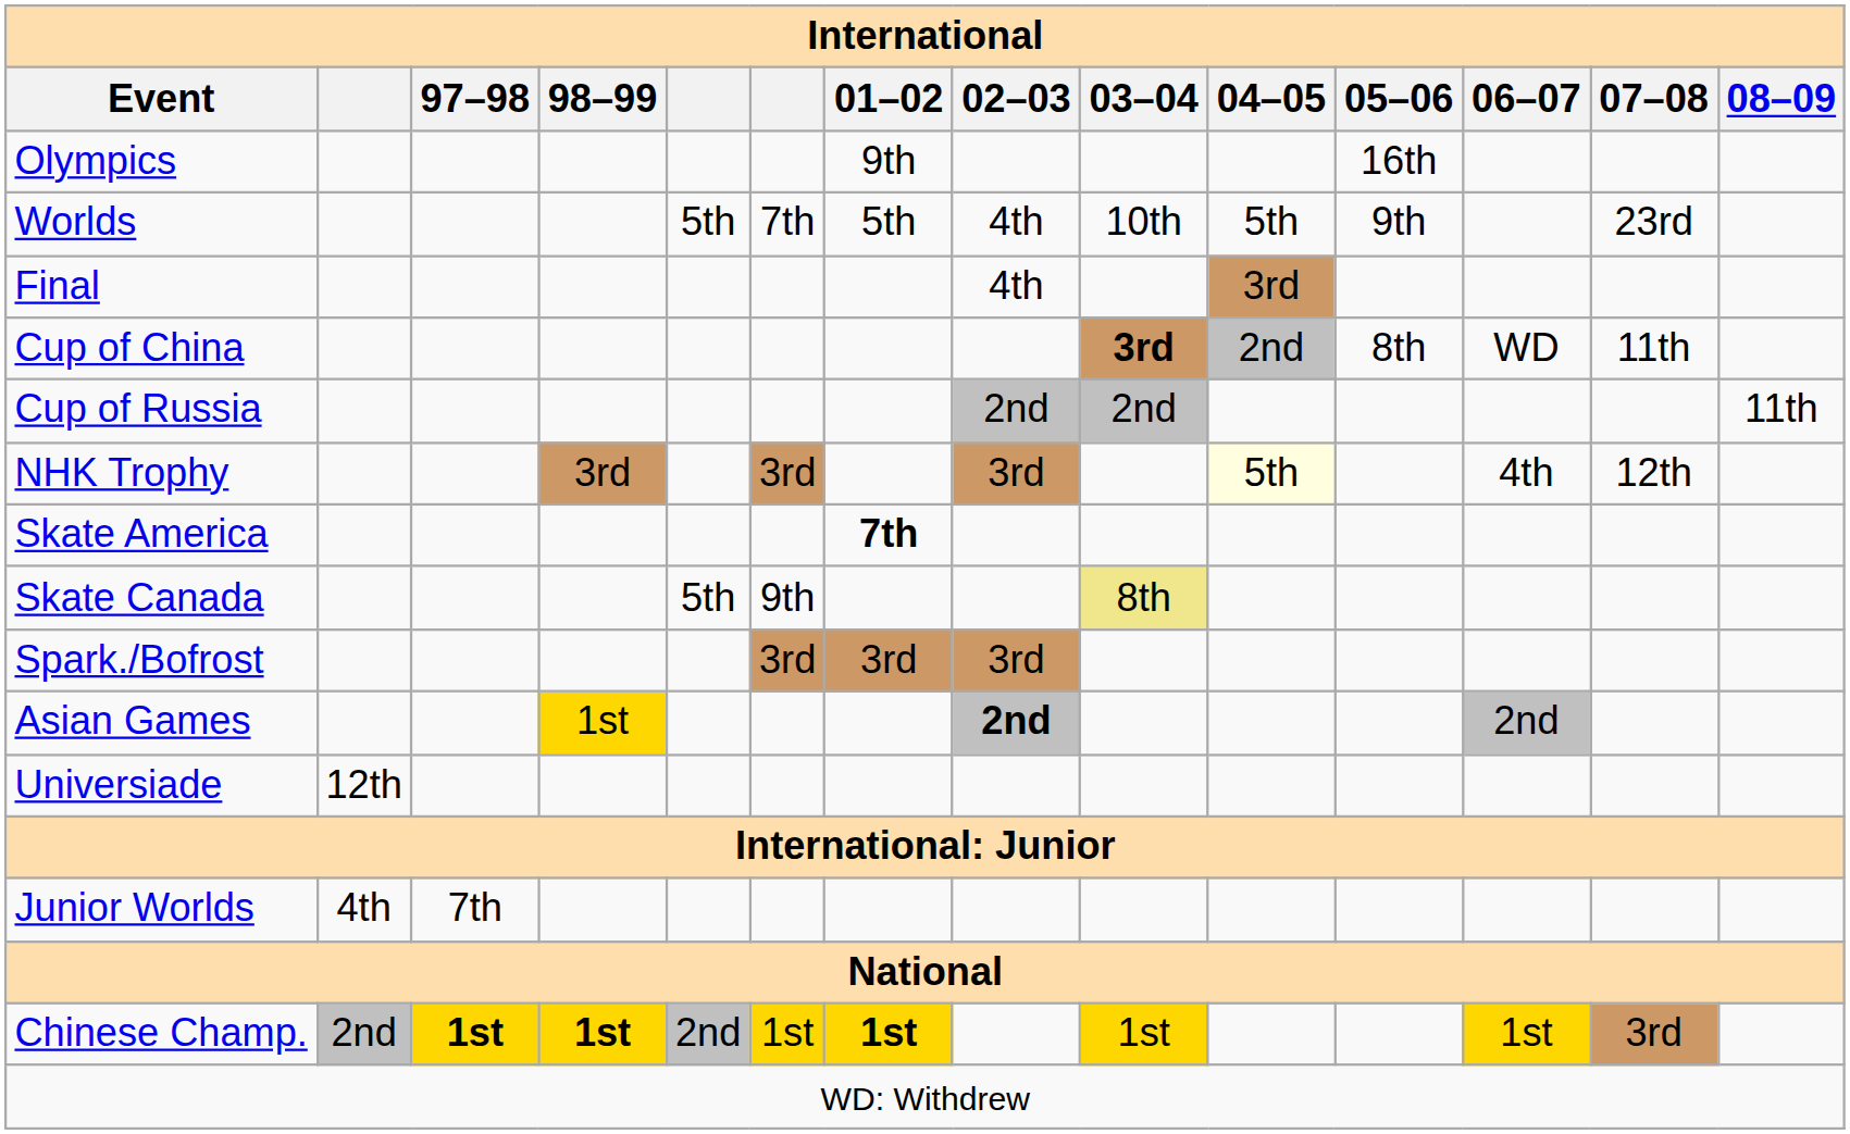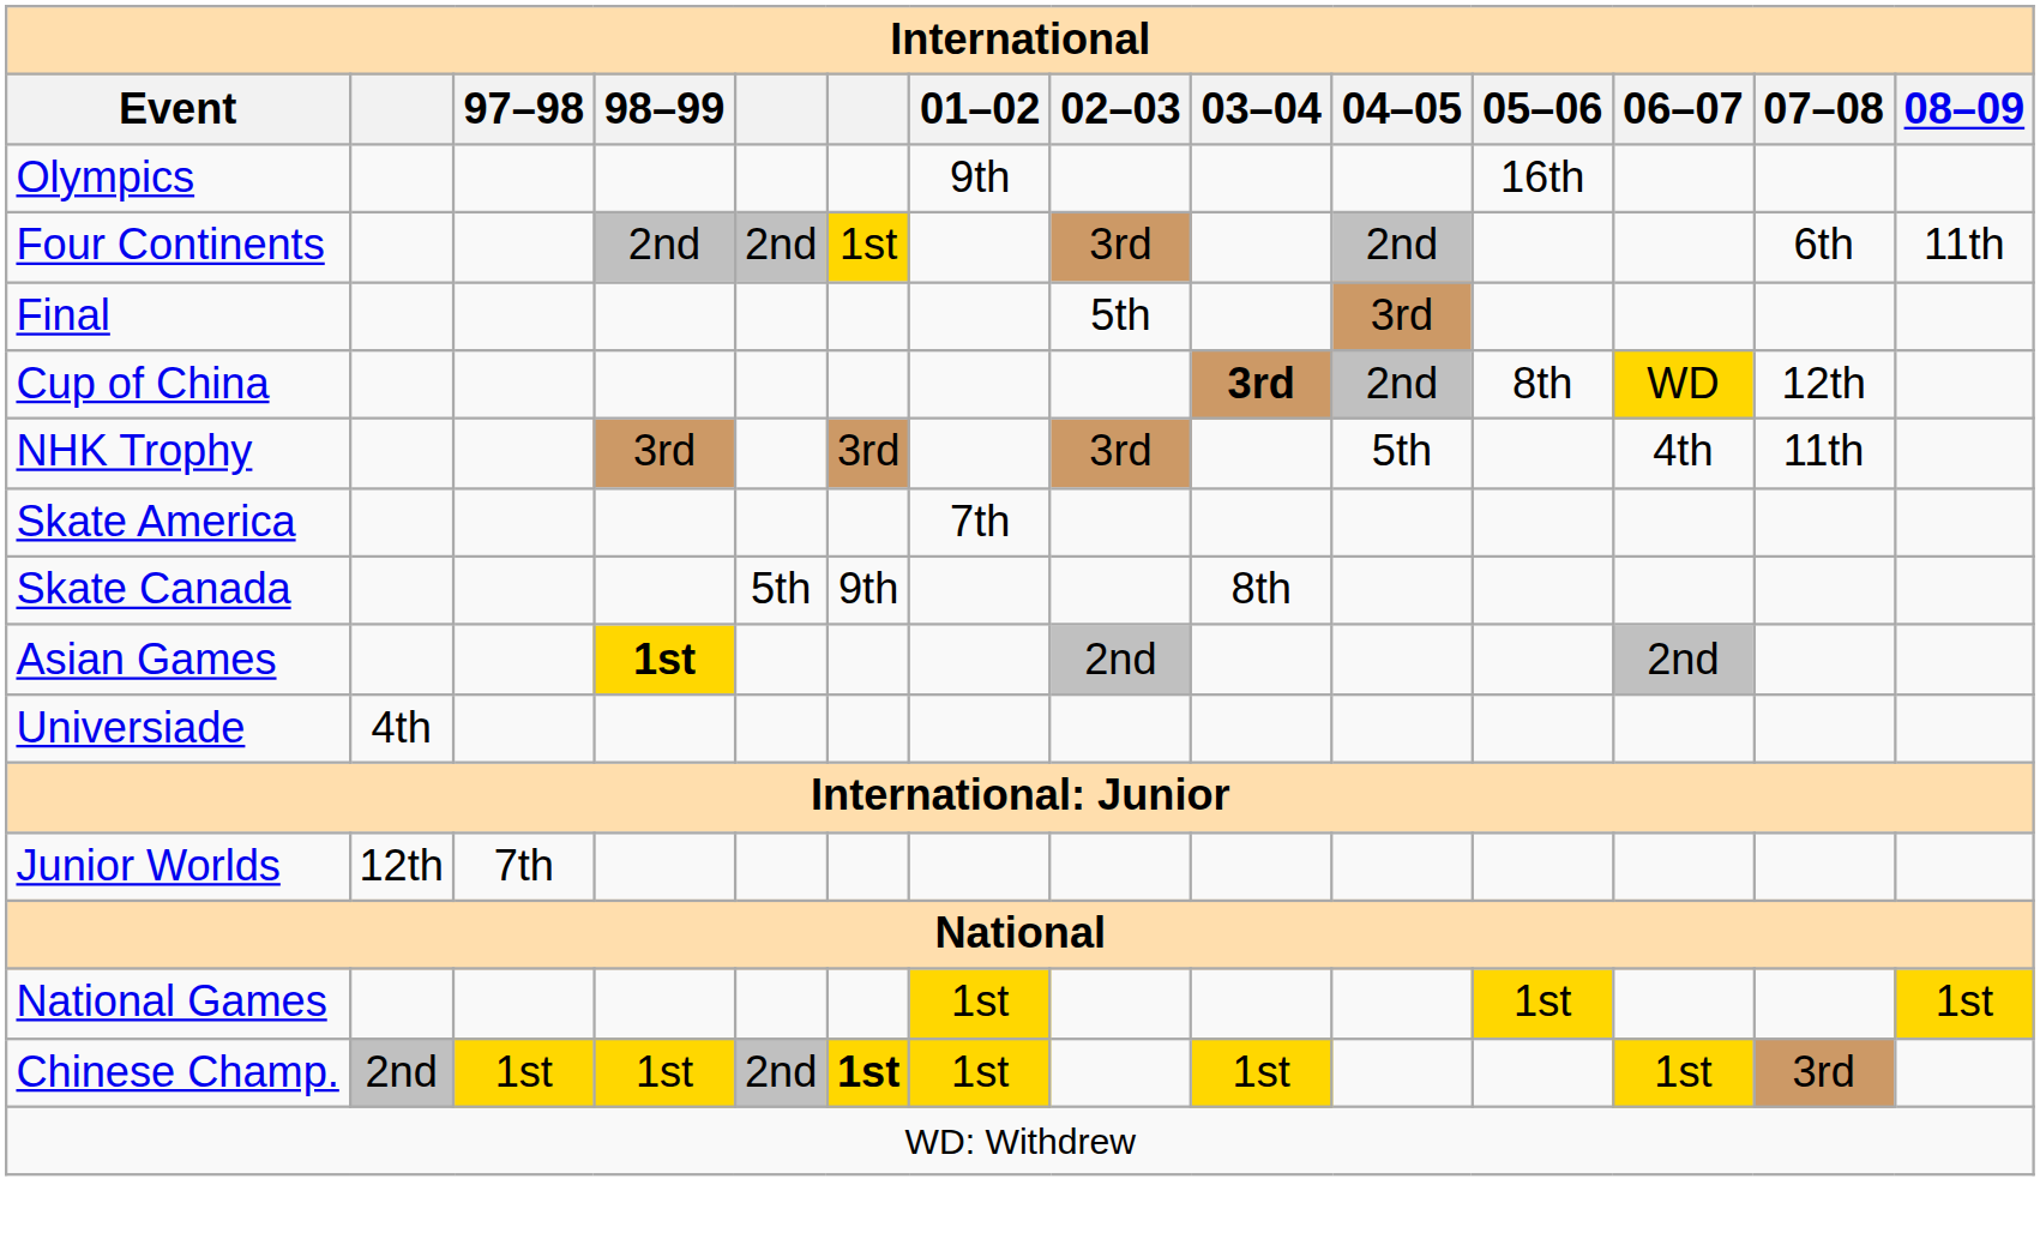- row: Worlds | 5th | 7th | 5th | 4th | 10th | 5th | 9th | 23rd
+ row: Four Continents | 2nd | 2nd | 1st | 3rd | 2nd | 6th | 11th
Final | 02–03: 4th -> 5th
Cup of China | 06–07: no background -> gold background
Cup of China | 07–08: 11th -> 12th
- row: Cup of Russia | 2nd | 2nd | 11th
NHK Trophy | 04–05: lightyellow background -> no background
NHK Trophy | 07–08: 12th -> 11th
Skate America | 01–02: bold -> normal
Skate Canada | 03–04: khaki background -> no background
- row: Spark./Bofrost | 3rd | 3rd | 3rd
Asian Games | 98–99: normal -> bold
Asian Games | 02–03: bold -> normal
Universiade | column 2: 12th -> 4th
Junior Worlds | column 2: 4th -> 12th
+ row: National Games | 1st | 1st | 1st
Chinese Champ. | 97–98: bold -> normal
Chinese Champ. | 98–99: bold -> normal
Chinese Champ. | column 6: normal -> bold
Chinese Champ. | 01–02: bold -> normal
